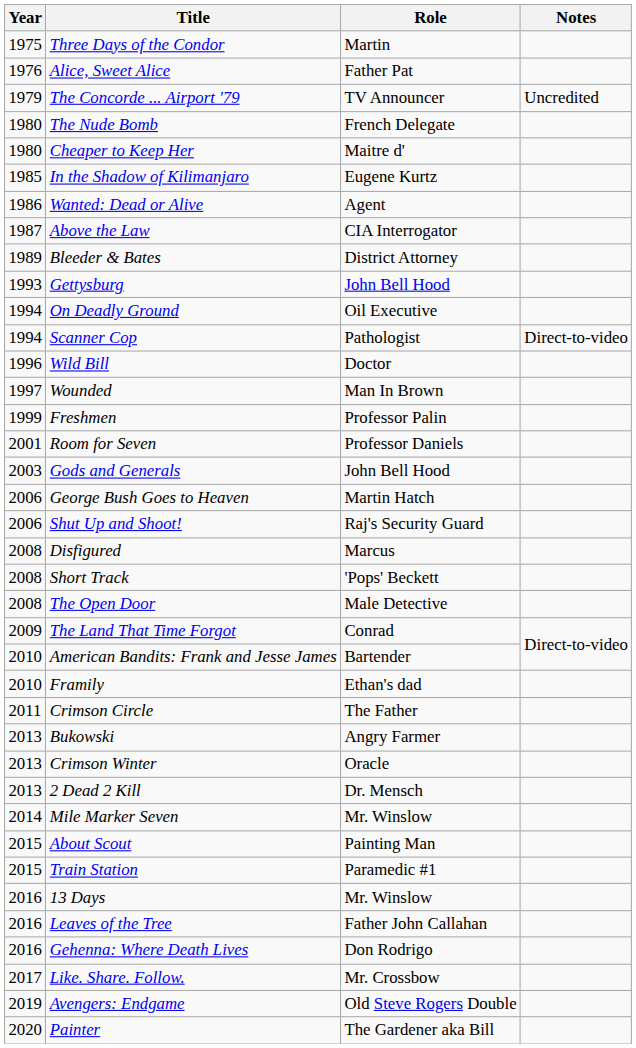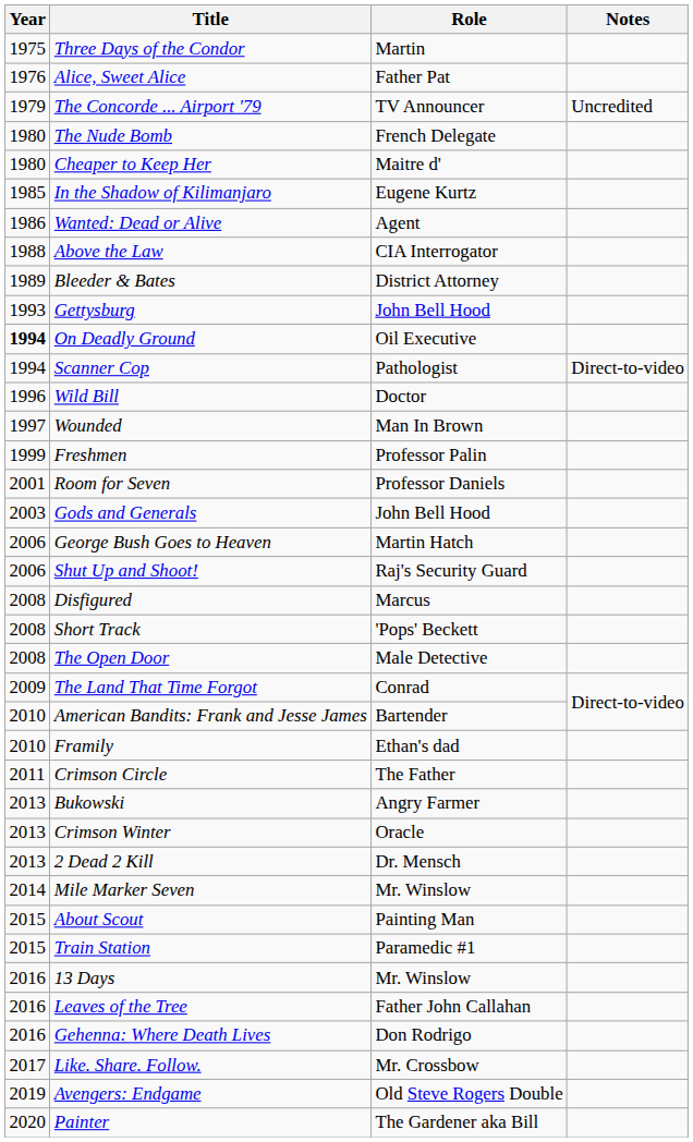Above the Law | Year: 1987 -> 1988
On Deadly Ground | Year: normal -> bold
